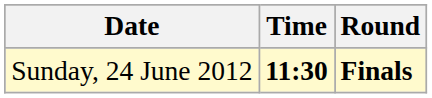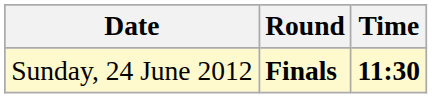columns swapped: Time <-> Round
